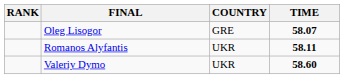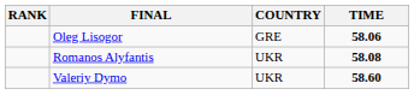Oleg Lisogor | TIME: 58.07 -> 58.06
Romanos Alyfantis | TIME: 58.11 -> 58.08
